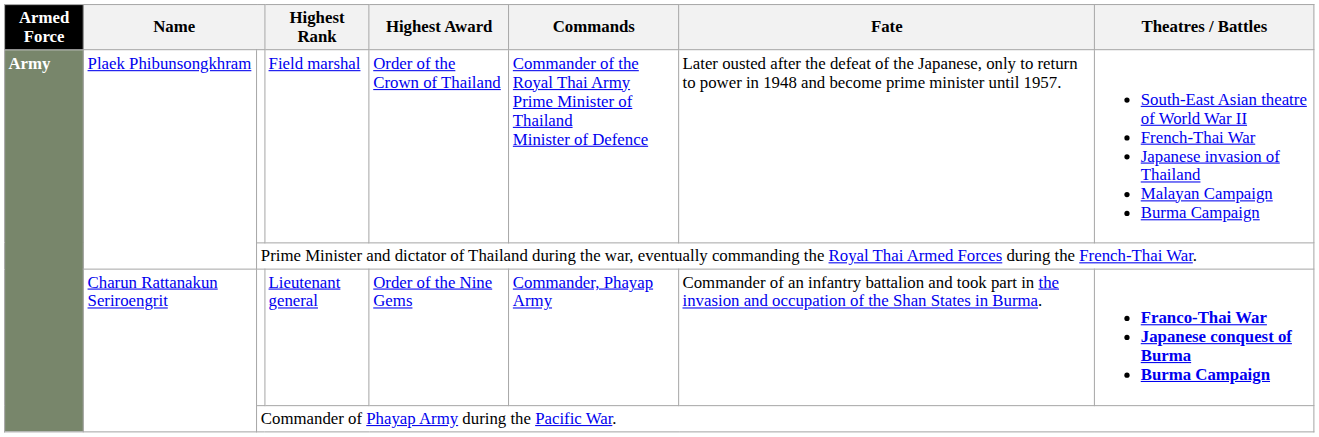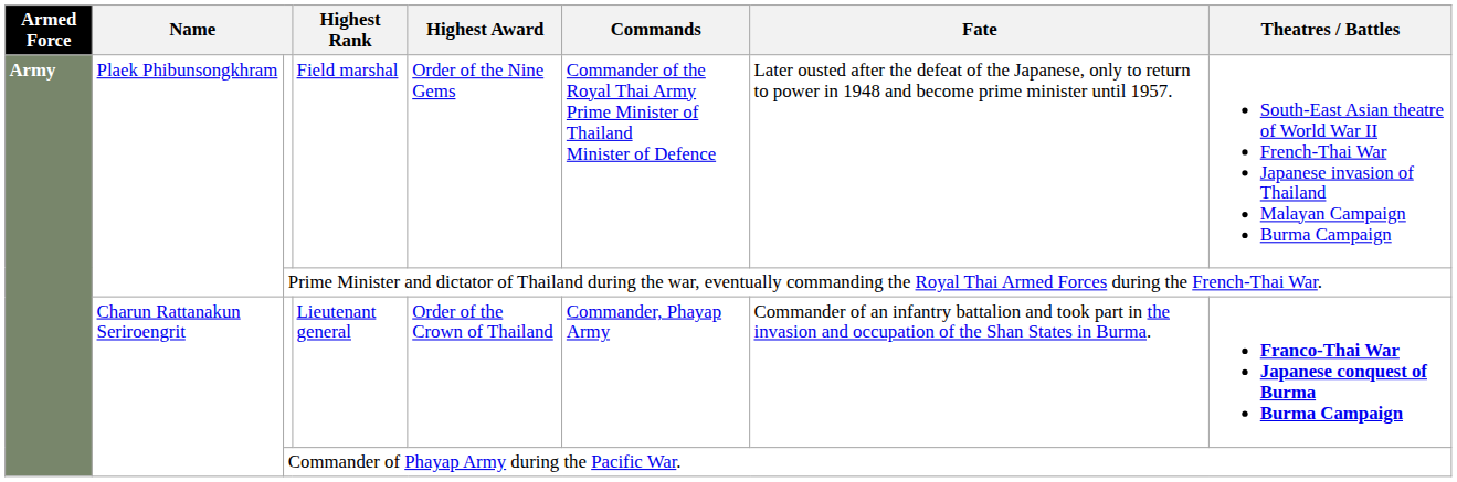Field marshal | Highest Award: Order of the Crown of Thailand -> Order of the Nine Gems
Lieutenant general | Highest Award: Order of the Nine Gems -> Order of the Crown of Thailand
